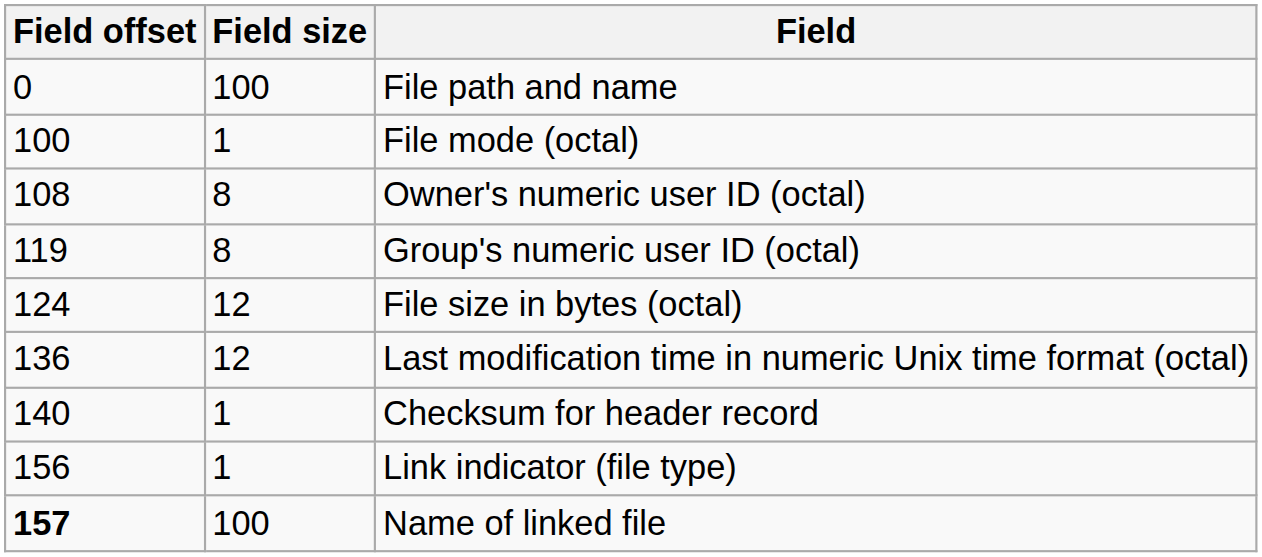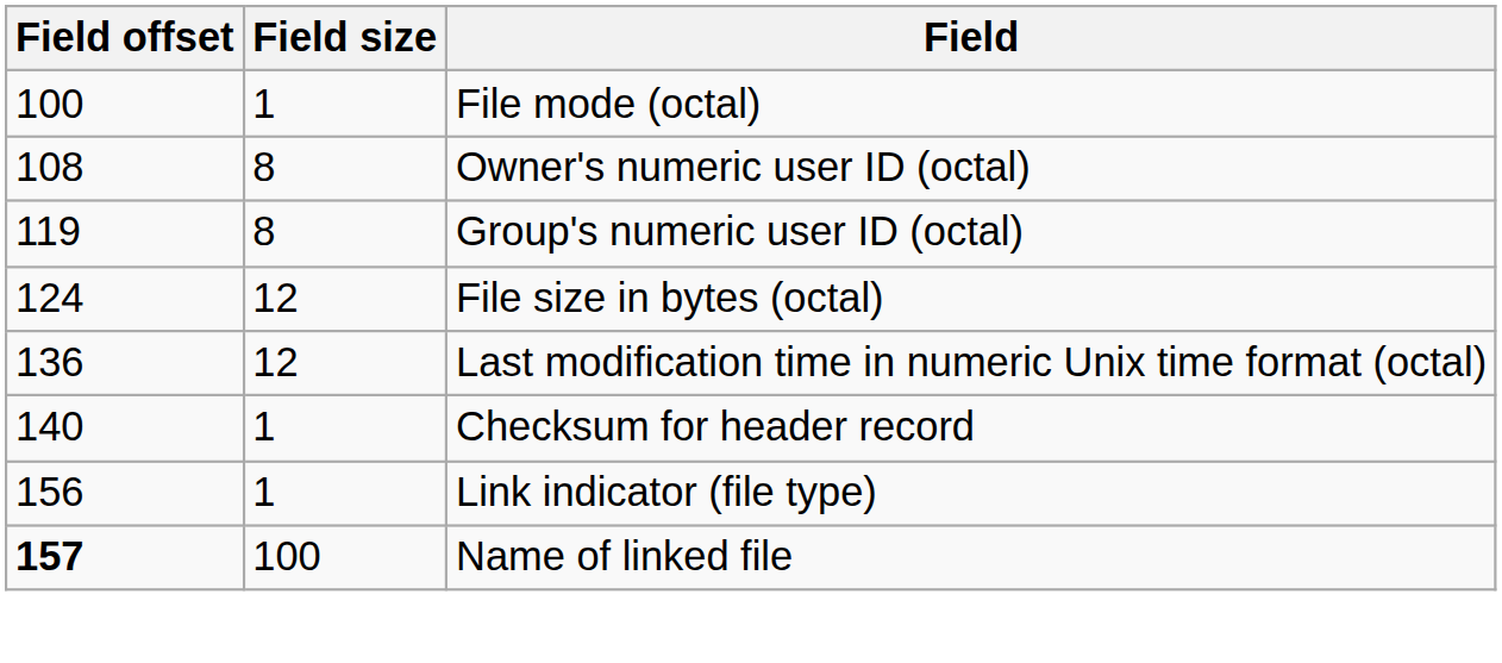- row: 0 | 100 | File path and name
